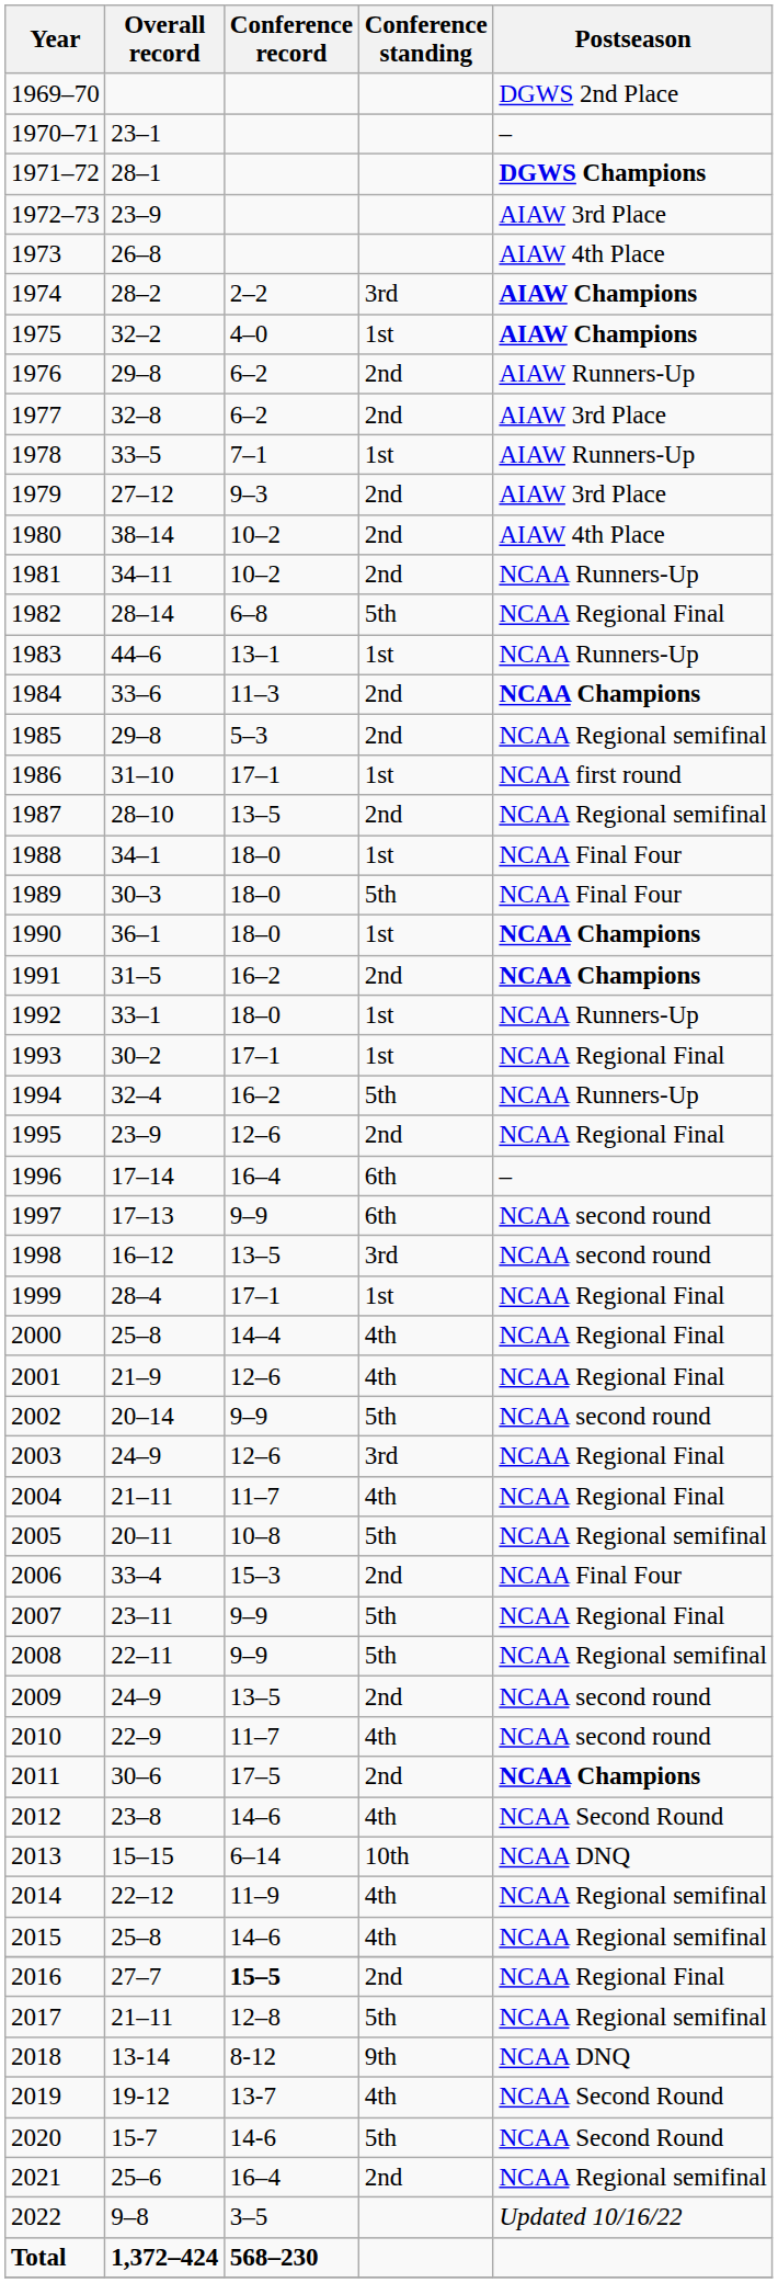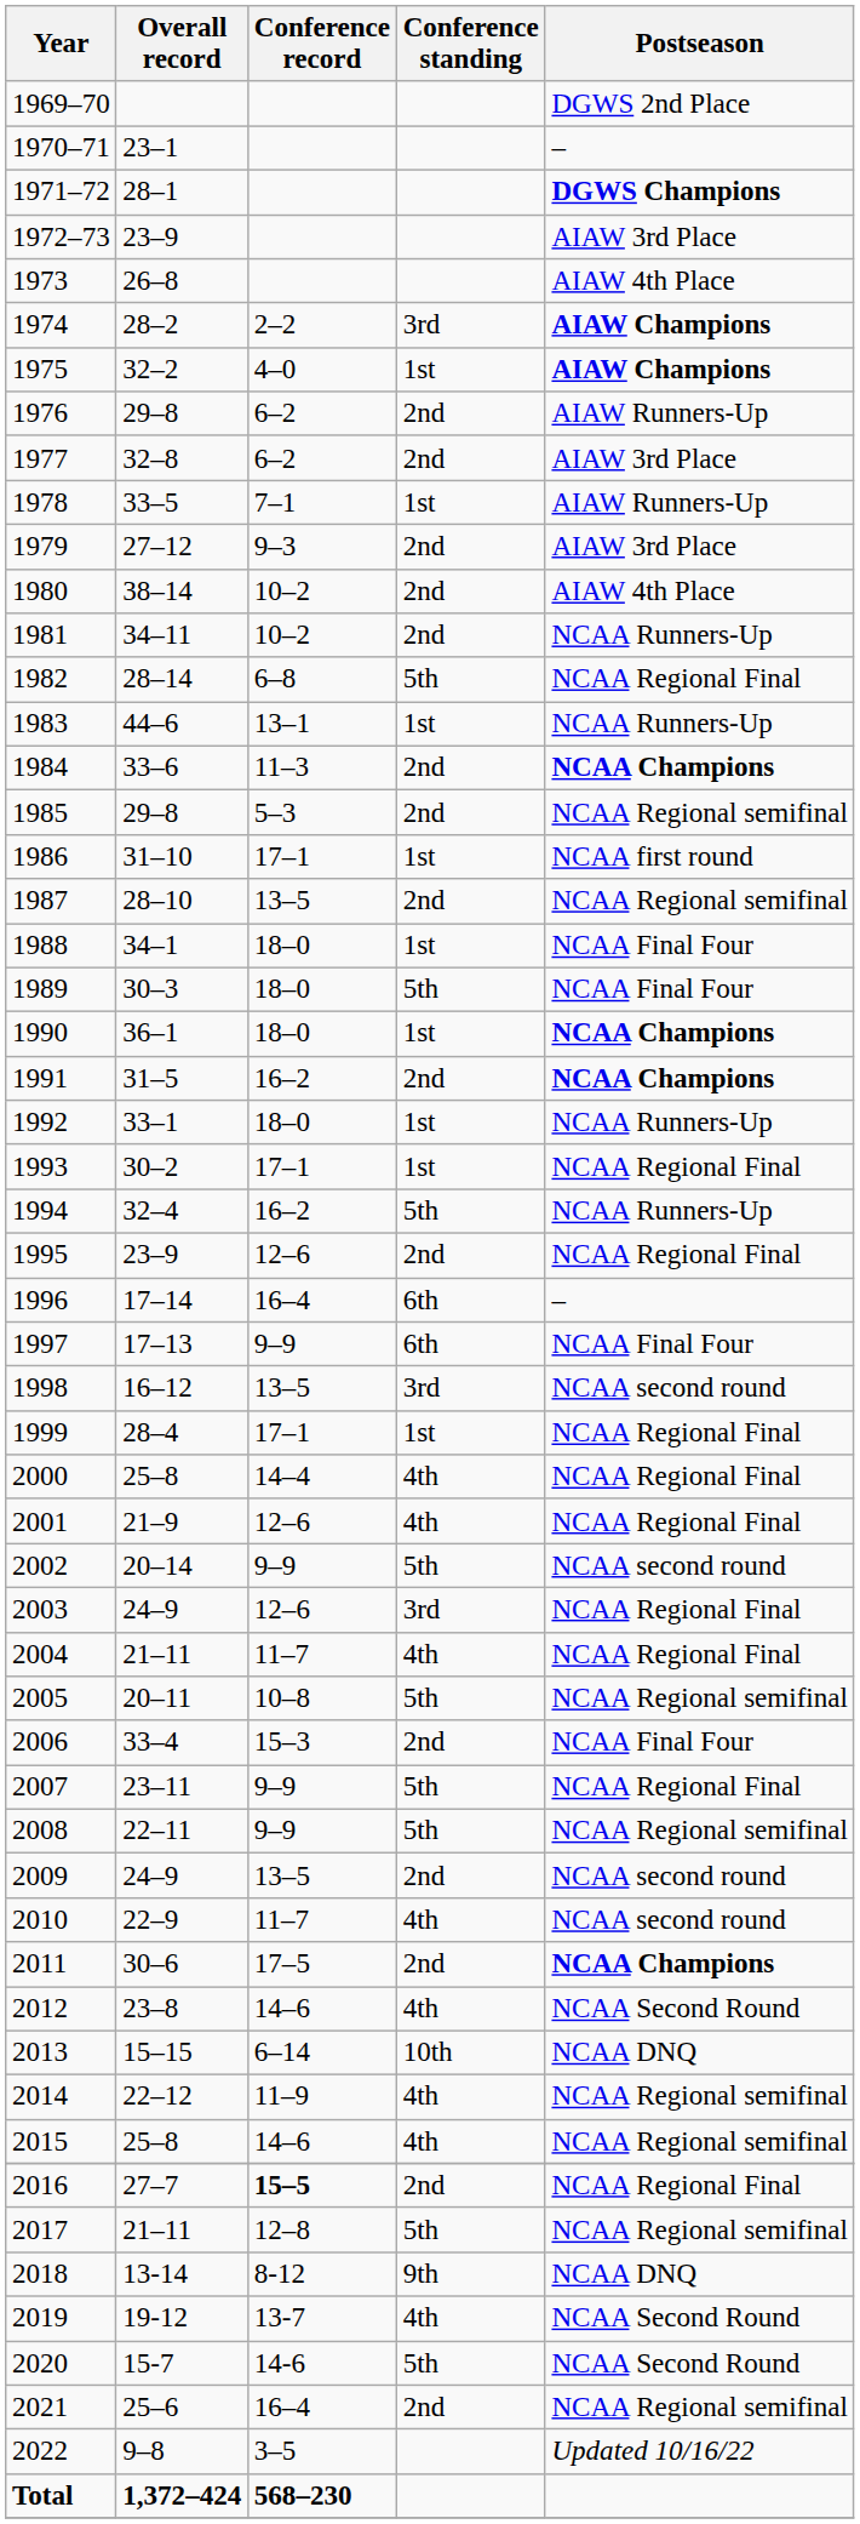1997 | Postseason: NCAA second round -> NCAA Final Four
